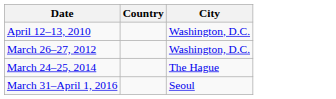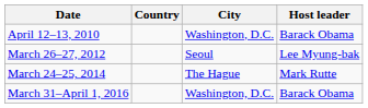+ column: Host leader | Barack Obama | Lee Myung-bak | Mark Rutte | Barack Obama
March 26–27, 2012 | City: Washington, D.C. -> Seoul
March 31–April 1, 2016 | City: Seoul -> Washington, D.C.
